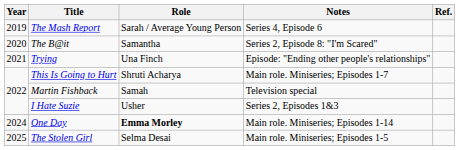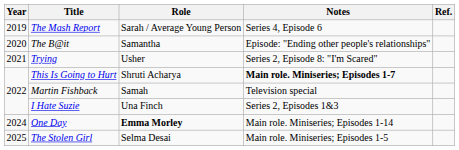The B@it | Notes: Series 2, Episode 8: "I'm Scared" -> Episode: "Ending other people's relationships"
Trying | Role: Una Finch -> Usher
Trying | Notes: Episode: "Ending other people's relationships" -> Series 2, Episode 8: "I'm Scared"
This Is Going to Hurt | Notes: normal -> bold
I Hate Suzie | Role: Usher -> Una Finch
